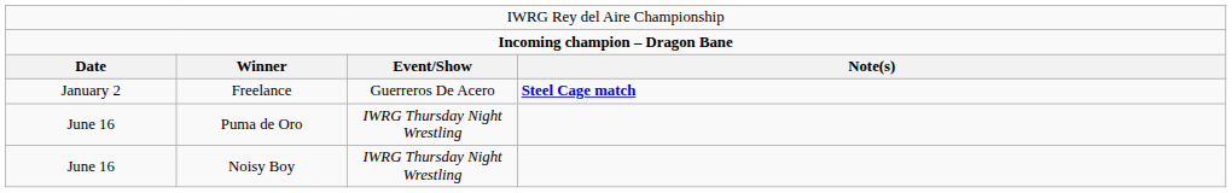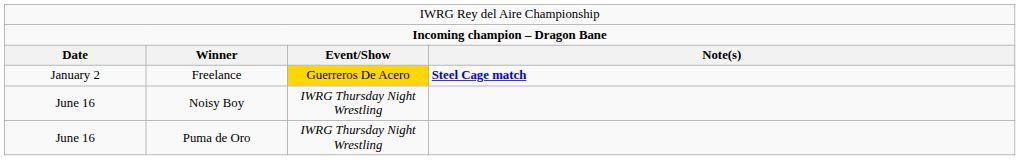Freelance | column 3: no background -> gold background
rows swapped: Puma de Oro <-> Noisy Boy
